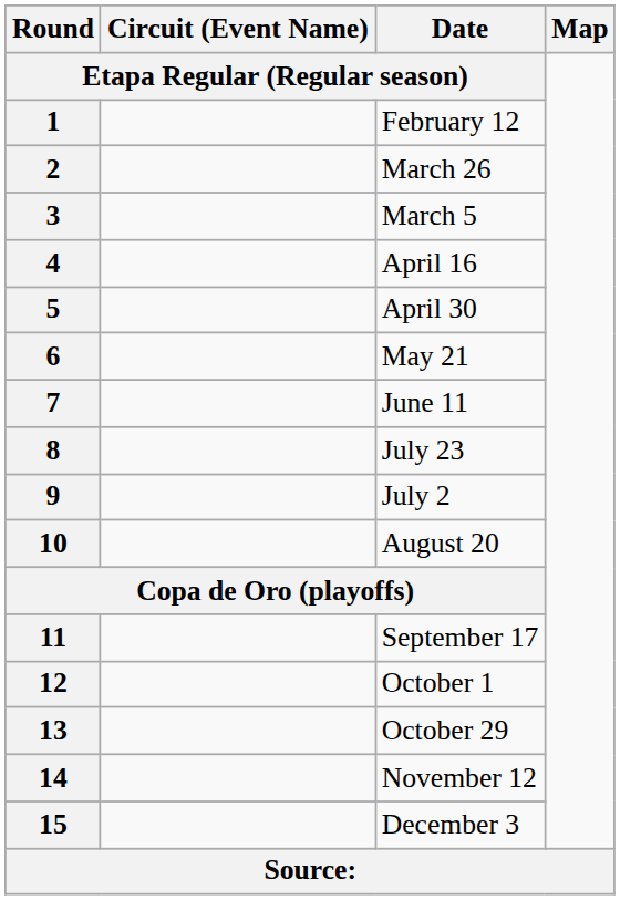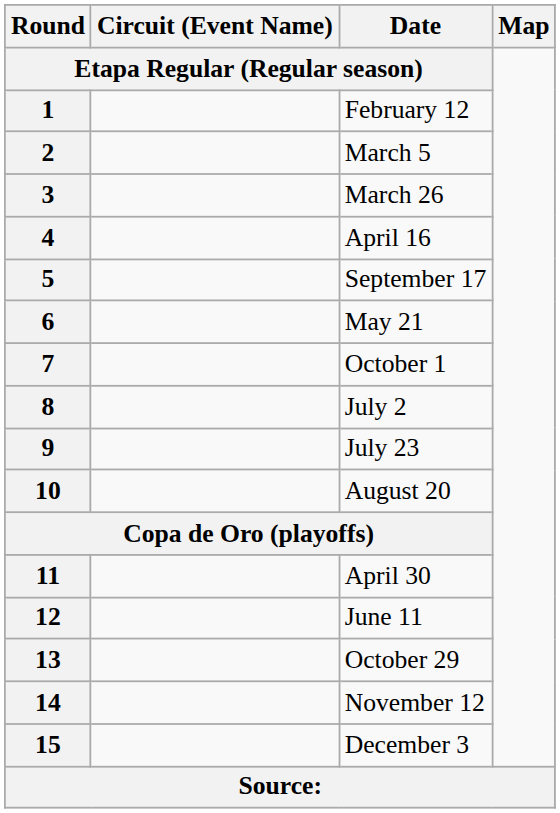2 | Date: March 26 -> March 5
3 | Date: March 5 -> March 26
5 | Date: April 30 -> September 17
7 | Date: June 11 -> October 1
8 | Date: July 23 -> July 2
9 | Date: July 2 -> July 23
11 | Date: September 17 -> April 30
12 | Date: October 1 -> June 11
